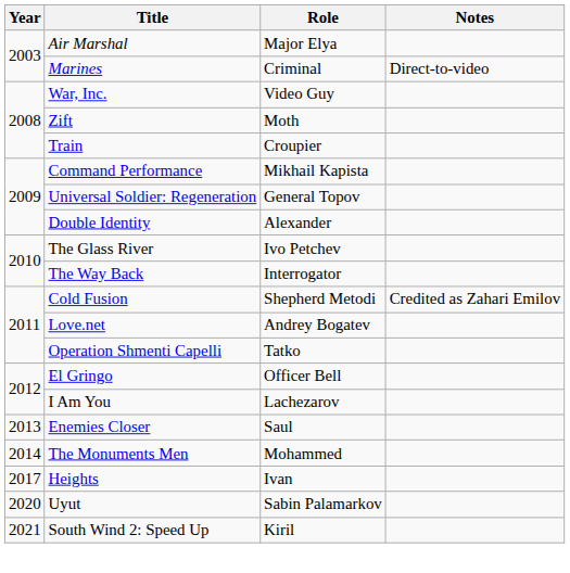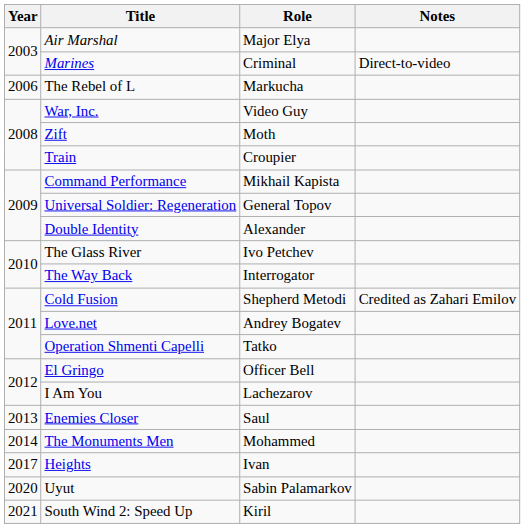+ row: 2006 | The Rebel of L | Markucha
